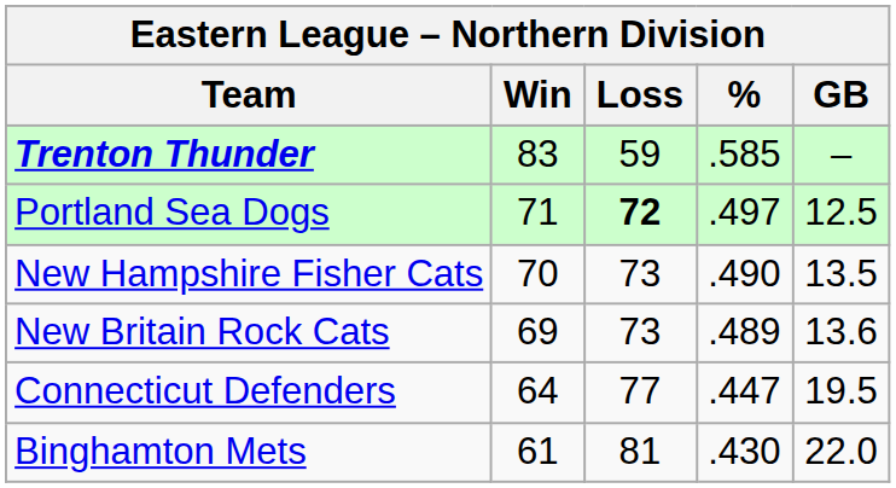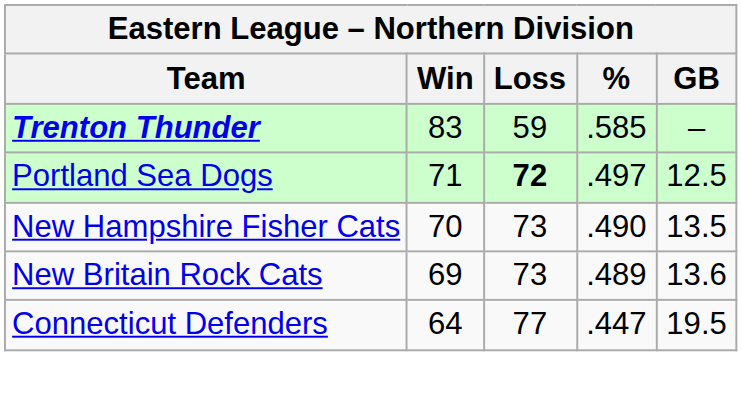- row: Binghamton Mets | 61 | 81 | .430 | 22.0
